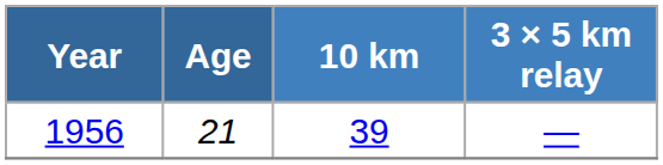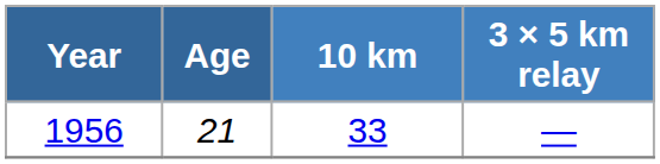1956 | 10 km: 39 -> 33
